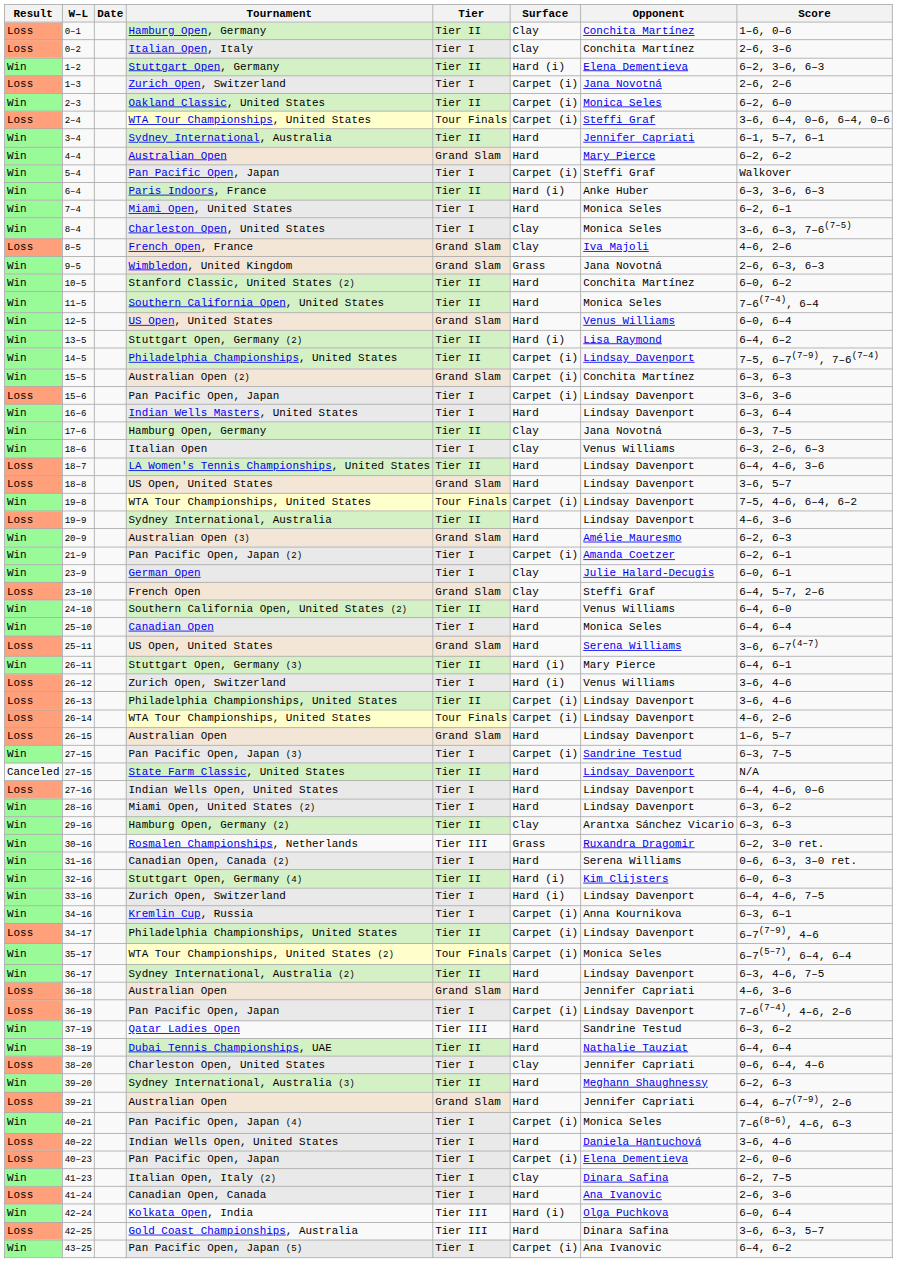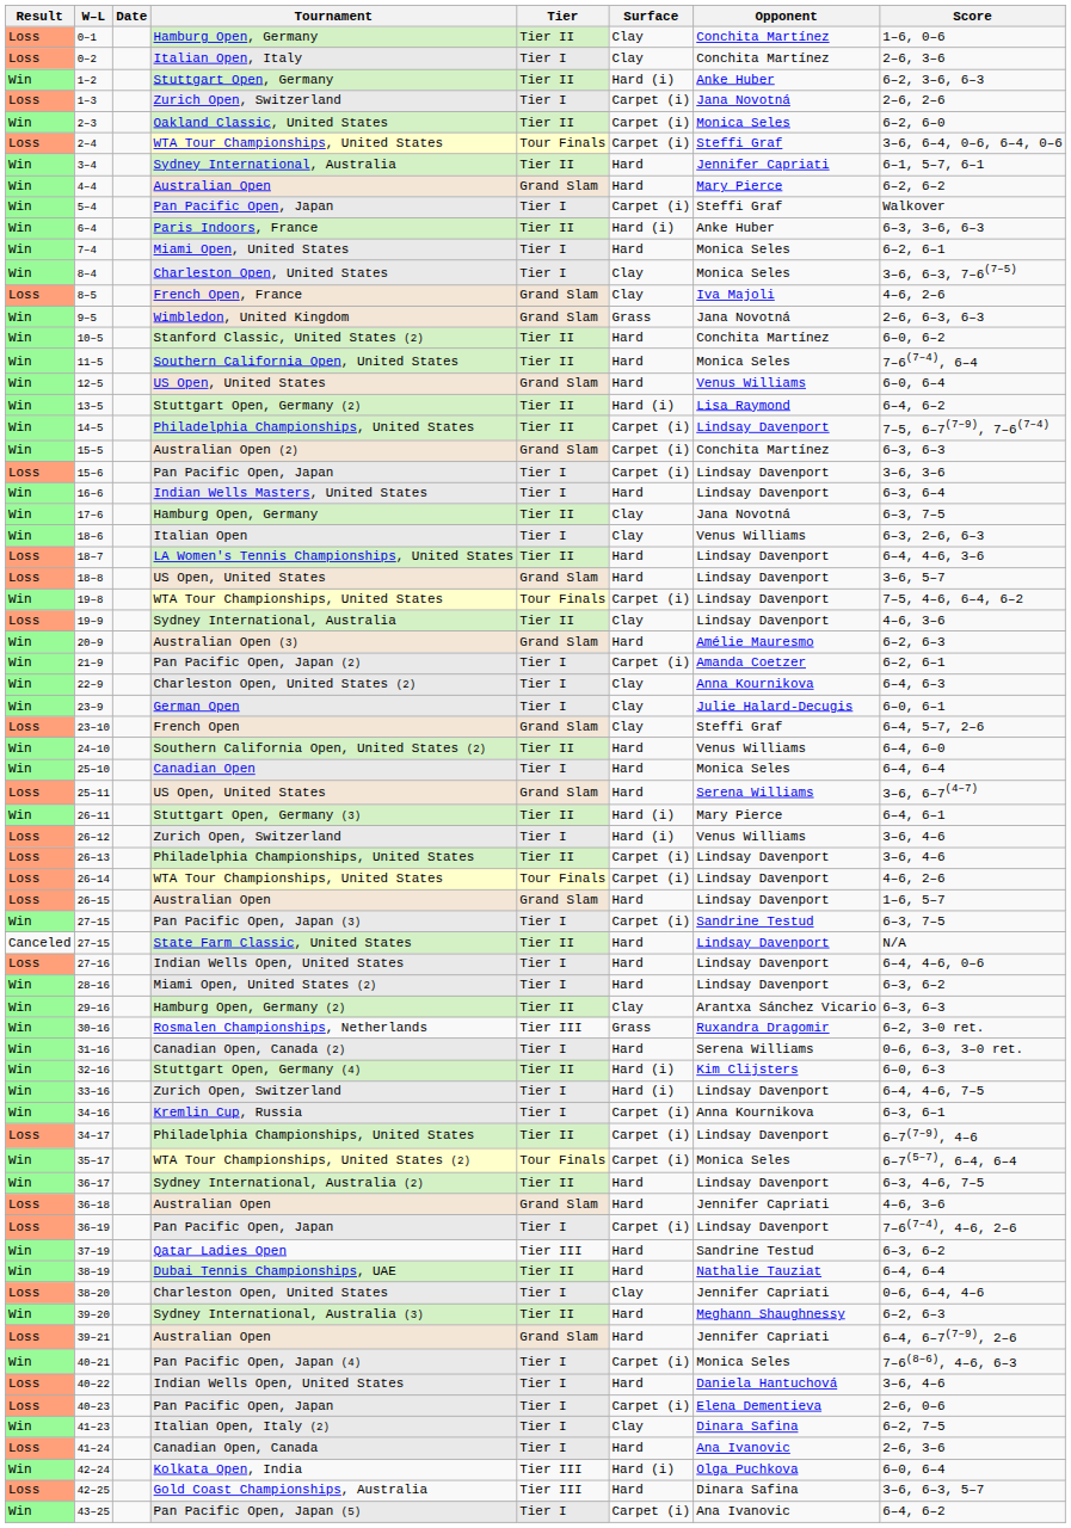1–2 | Opponent: Elena Dementieva -> Anke Huber
19–9 | Surface: Hard -> Clay
+ row: Win | 22–9 | Charleston Open, United States (2) | Tier I | Clay | Anna Kournikova | 6–4, 6–3
